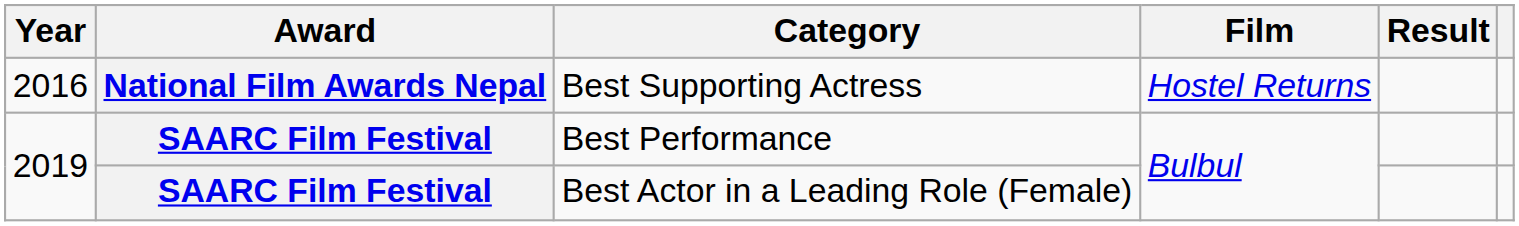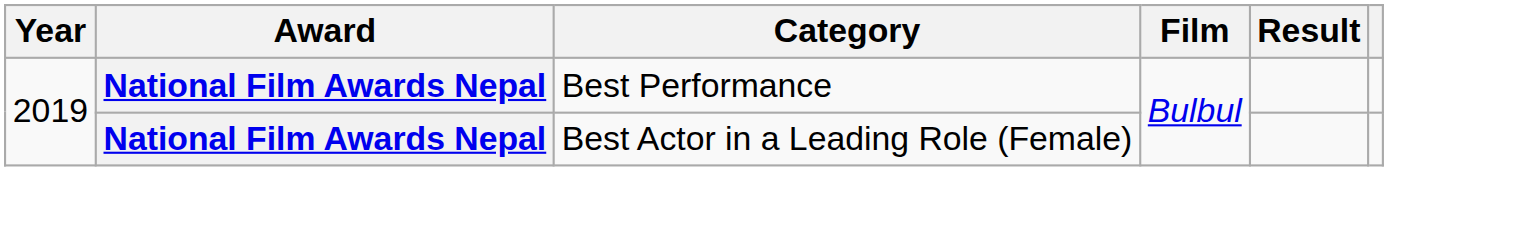- row: 2016 | National Film Awards Nepal | Best Supporting Actress | Hostel Returns
Best Performance | Award: SAARC Film Festival -> National Film Awards Nepal
Best Actor in a Leading Role (Female) | Award: SAARC Film Festival -> National Film Awards Nepal
